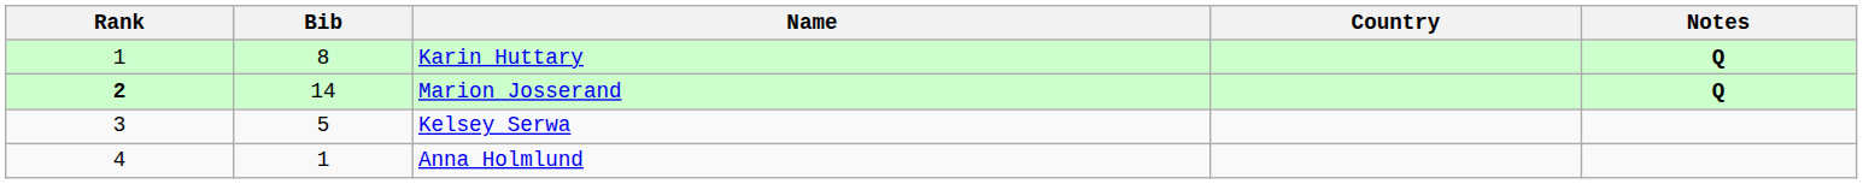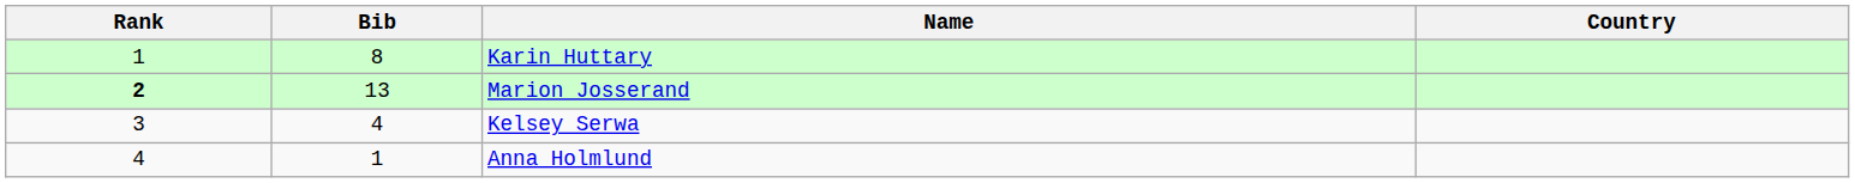- column: Notes | Q | Q
Marion Josserand | Bib: 14 -> 13
Kelsey Serwa | Bib: 5 -> 4
